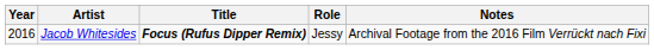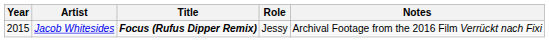Jacob Whitesides | Year: 2016 -> 2015
